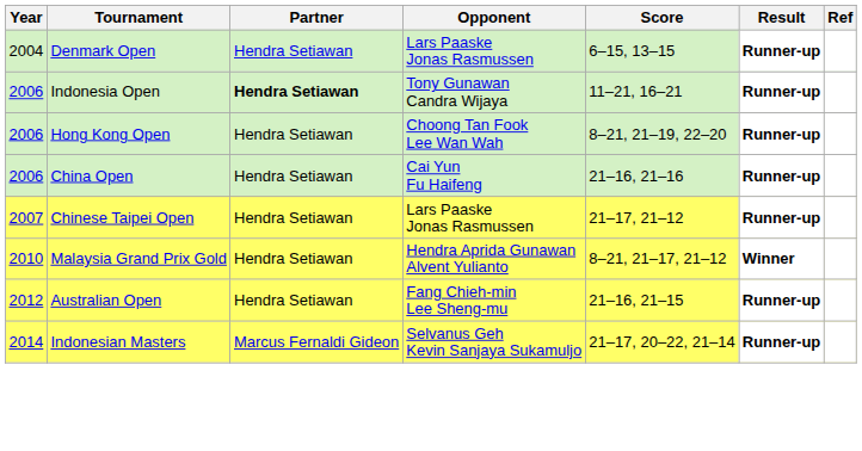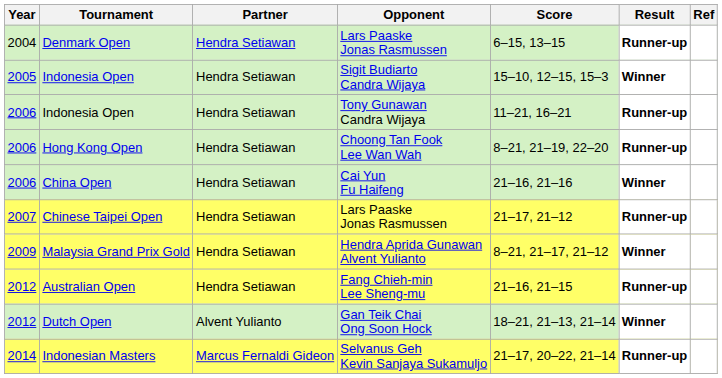+ row: 2005 | Indonesia Open | Hendra Setiawan | Sigit Budiarto Candra Wijaya | 15–10, 12–15, 15–3 | Winner
Indonesia Open / Tony Gunawan Candra Wijaya | Partner: bold -> normal
China Open | Result: Runner-up -> Winner
Malaysia Grand Prix Gold | Year: 2010 -> 2009
+ row: 2012 | Dutch Open | Alvent Yulianto | Gan Teik Chai Ong Soon Hock | 18–21, 21–13, 21–14 | Winner
